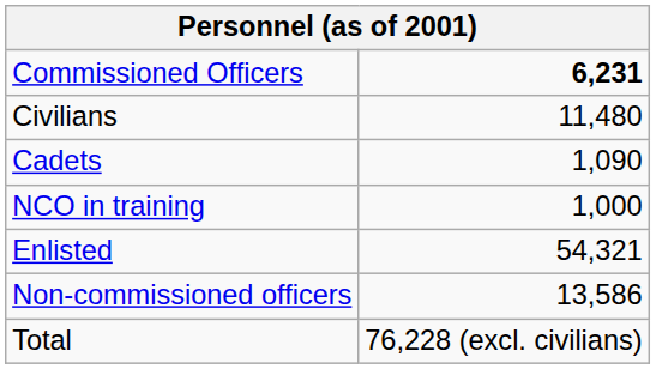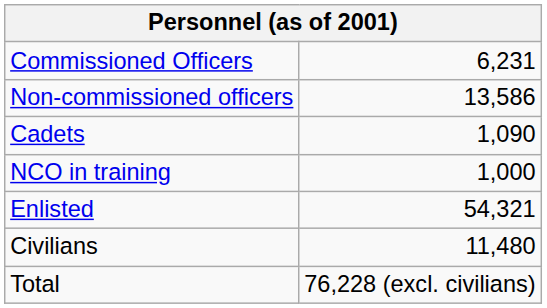Commissioned Officers | column 2: bold -> normal
rows swapped: Non-commissioned officers <-> Civilians
